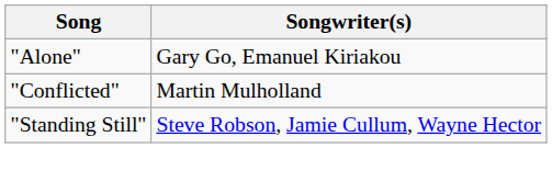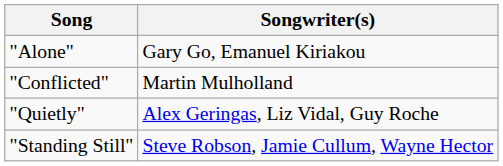+ row: "Quietly" | Alex Geringas, Liz Vidal, Guy Roche
